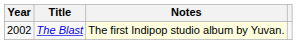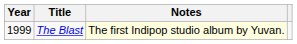The Blast | Year: 2002 -> 1999
